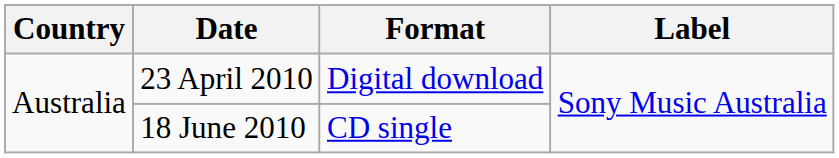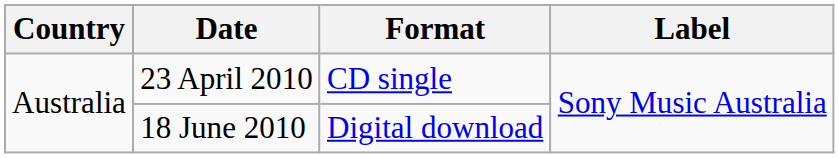23 April 2010 | Format: Digital download -> CD single
18 June 2010 | Format: CD single -> Digital download
